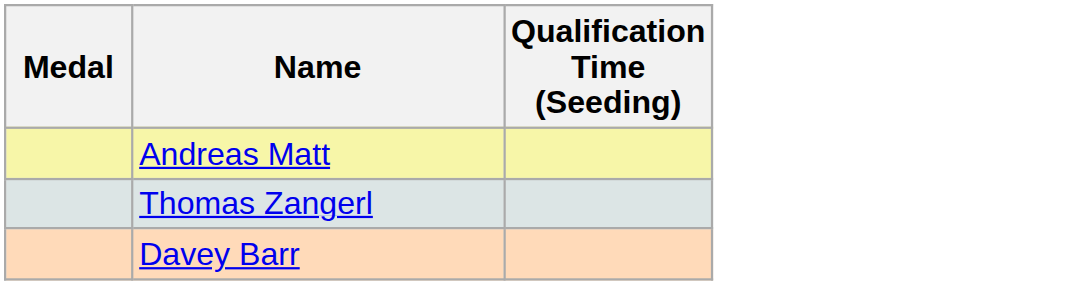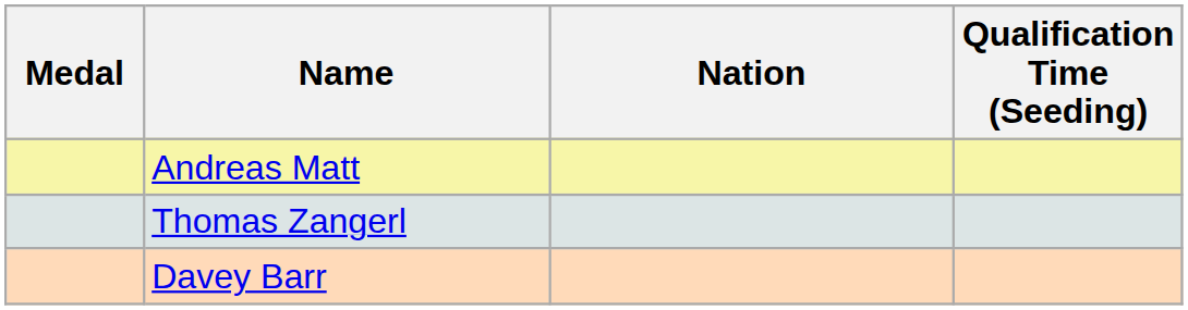+ column: Nation
